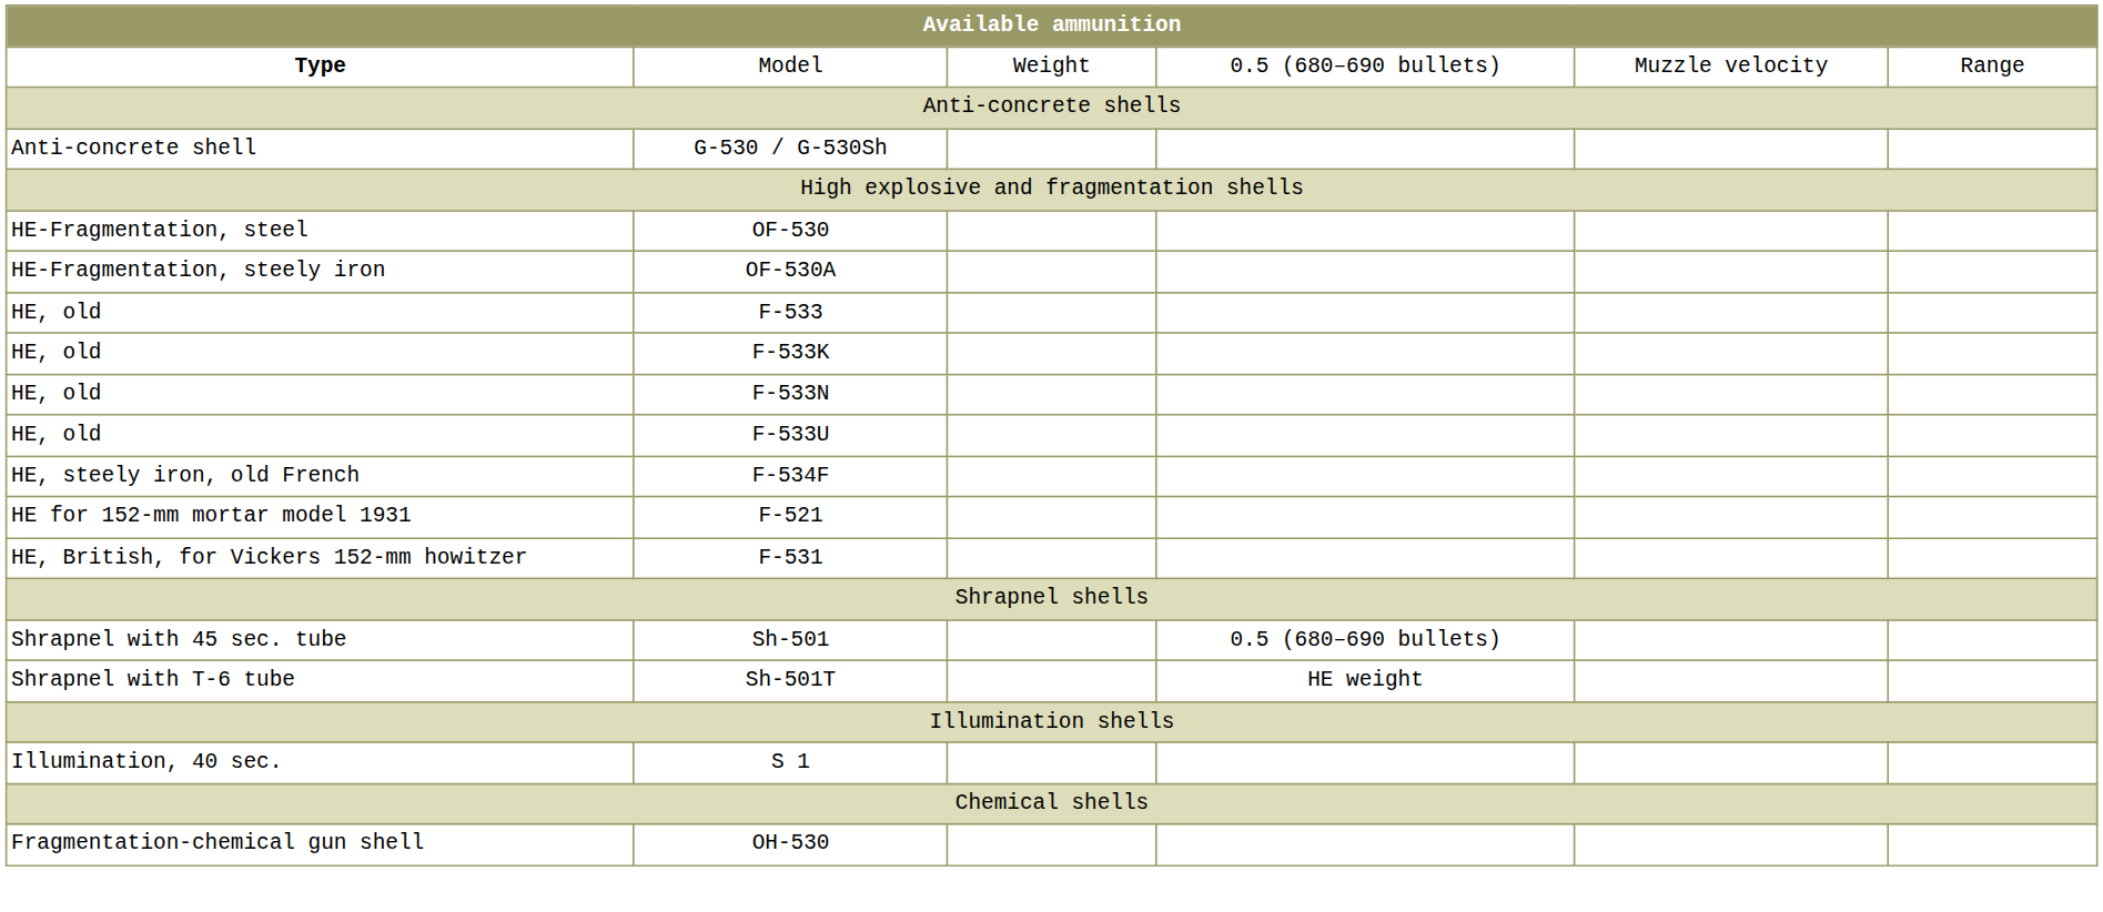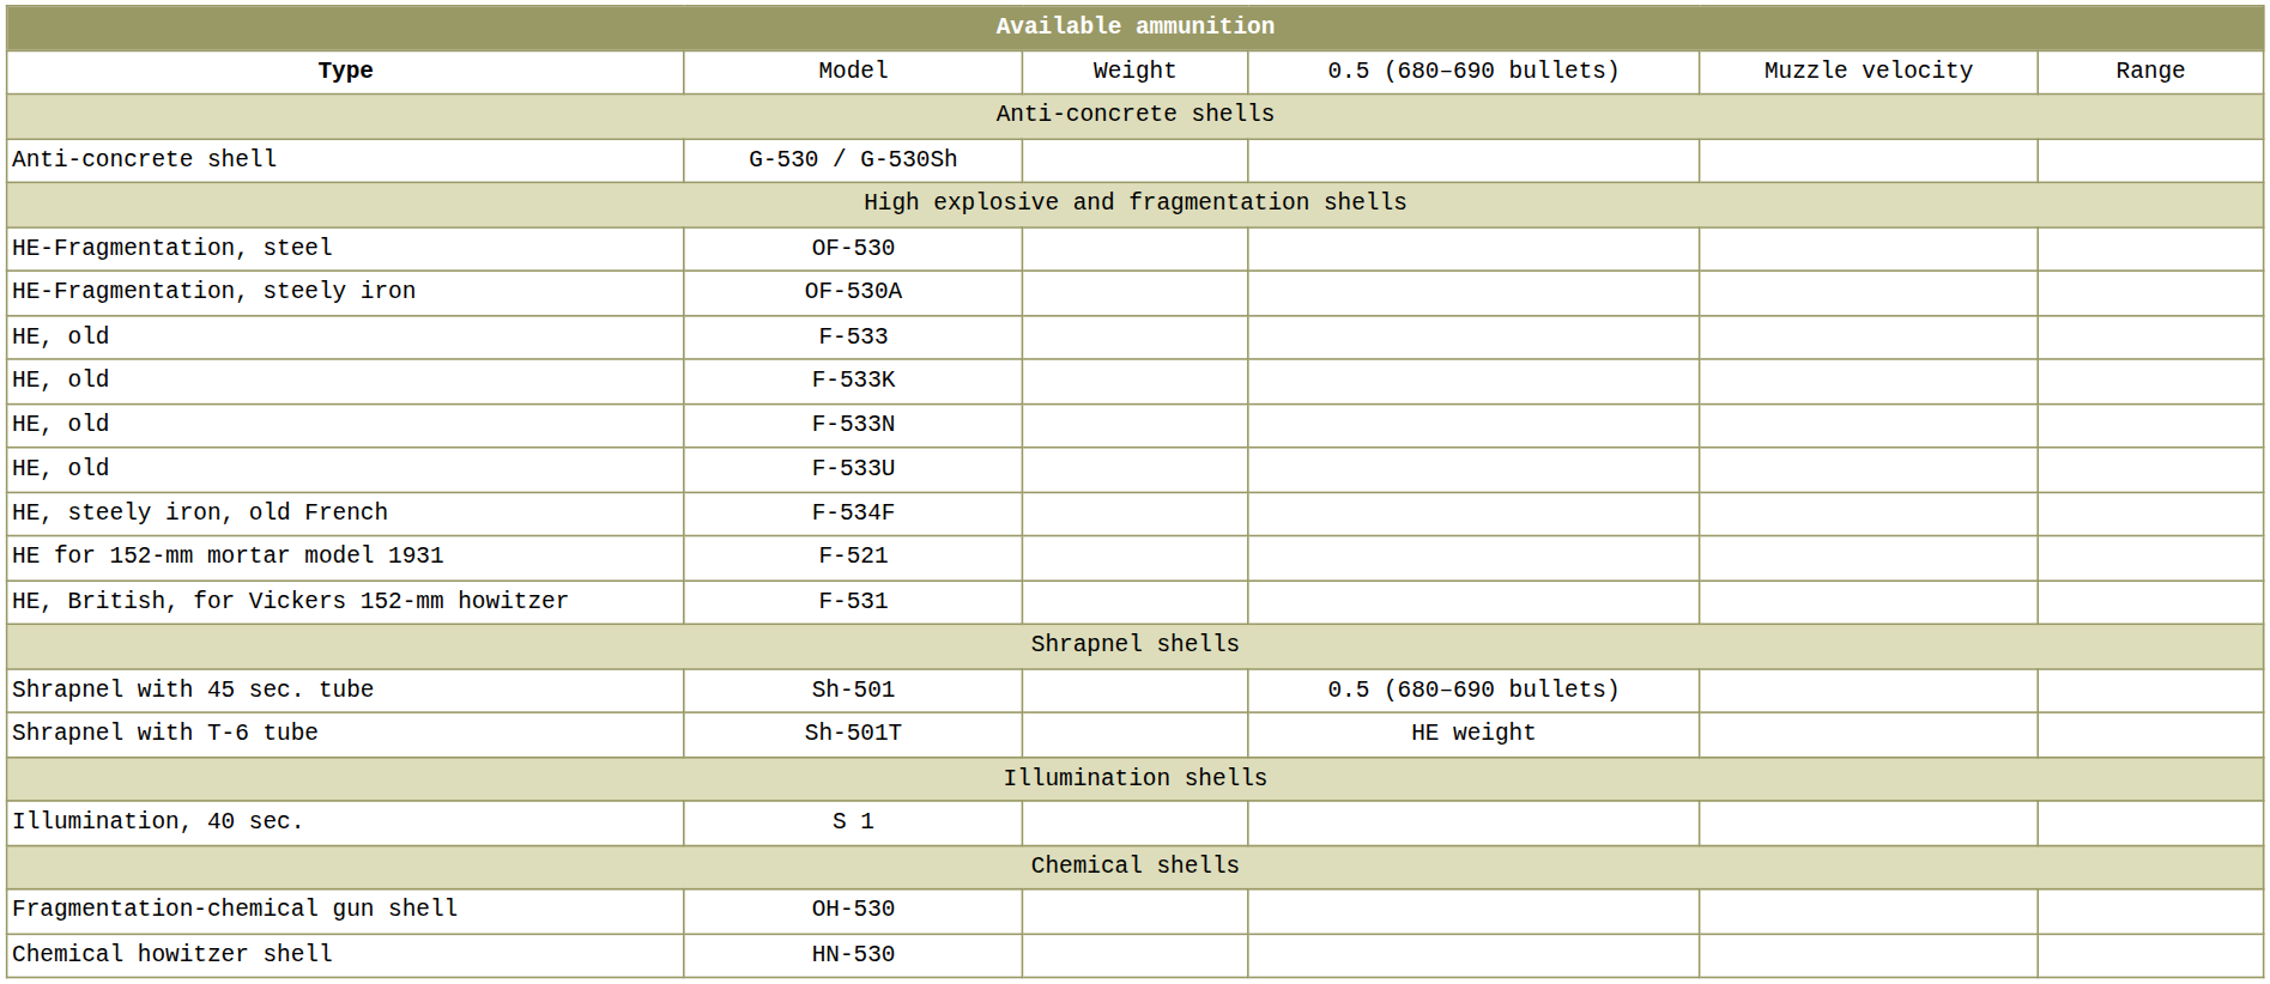+ row: Chemical howitzer shell | HN-530
